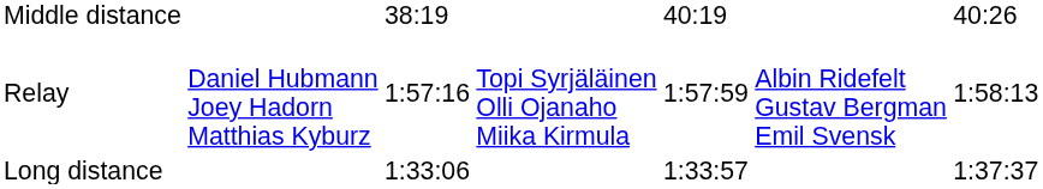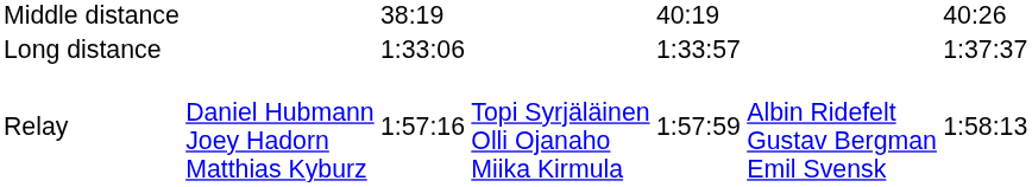rows swapped: Long distance <-> Relay
